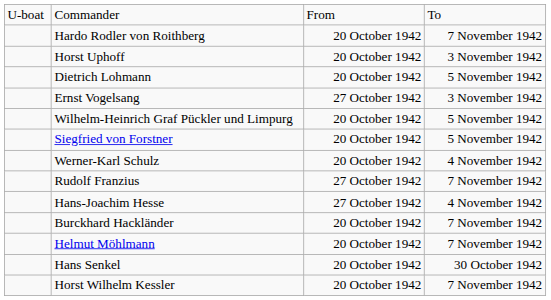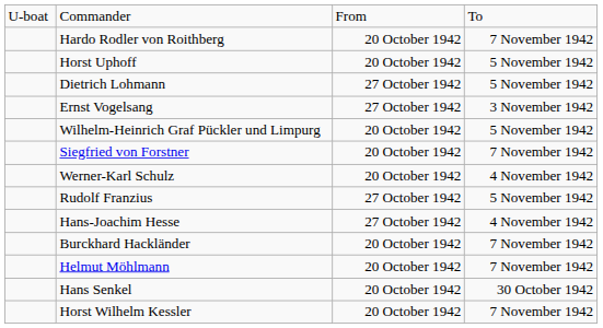Horst Uphoff | column 4: 3 November 1942 -> 5 November 1942
Dietrich Lohmann | column 3: 20 October 1942 -> 27 October 1942
Siegfried von Forstner | column 4: 5 November 1942 -> 7 November 1942
Rudolf Franzius | column 4: 7 November 1942 -> 5 November 1942
